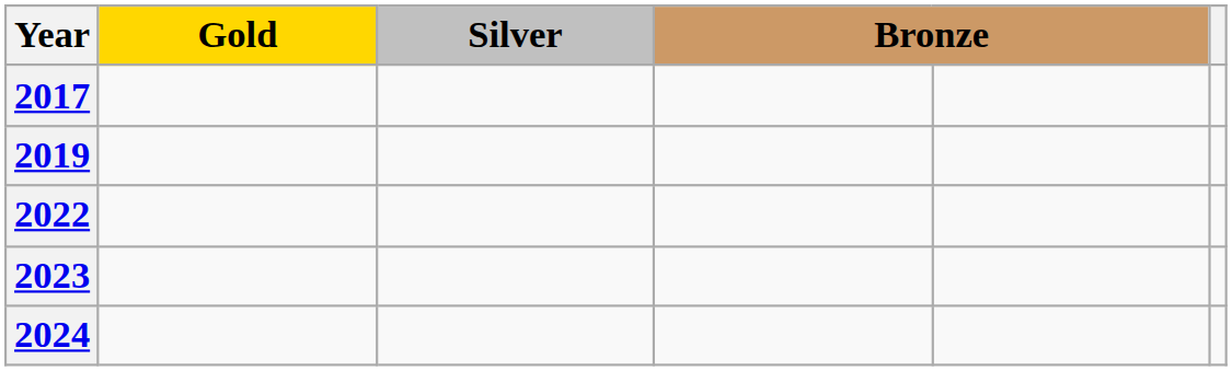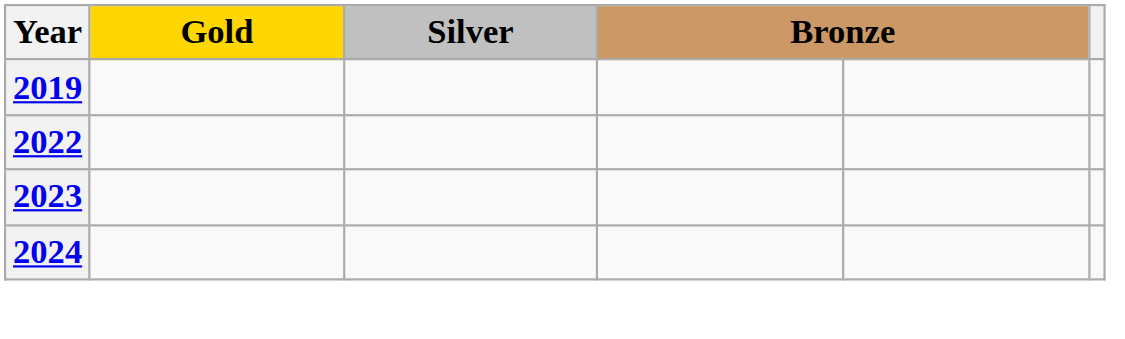- row: 2017
